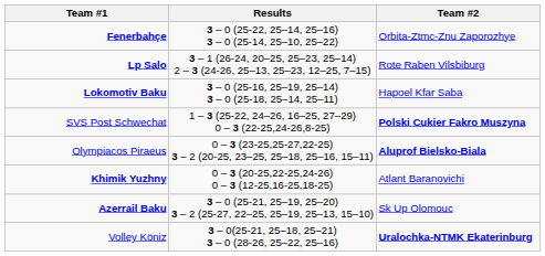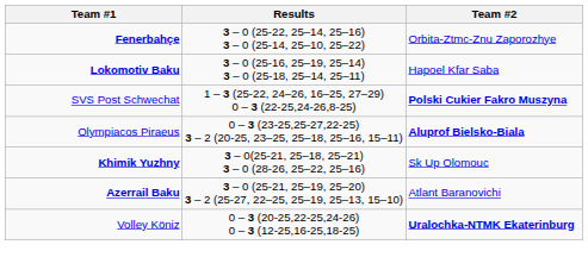- row: Lp Salo | 3 – 1 (26-24, 20–25, 25–23, 25–14) 2 – 3 (24-26, 25–13, 25–23, 12–25, 7–15) | Rote Raben Vilsbiburg
Khimik Yuzhny | Results: 0 – 3 (20-25,22-25,24-26) 0 – 3 (12-25,16-25,18-25) -> 3 – 0(25-21, 25–18, 25–21) 3 – 0 (28-26, 25–22, 25–16)
Khimik Yuzhny | Team #2: Atlant Baranovichi -> Sk Up Olomouc
Azerrail Baku | Team #2: Sk Up Olomouc -> Atlant Baranovichi
Volley Köniz | Results: 3 – 0(25-21, 25–18, 25–21) 3 – 0 (28-26, 25–22, 25–16) -> 0 – 3 (20-25,22-25,24-26) 0 – 3 (12-25,16-25,18-25)
